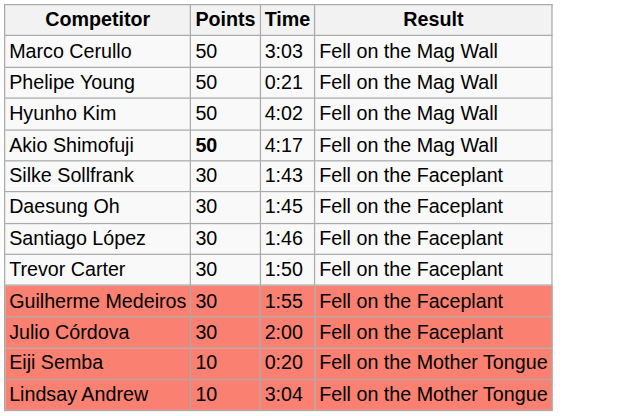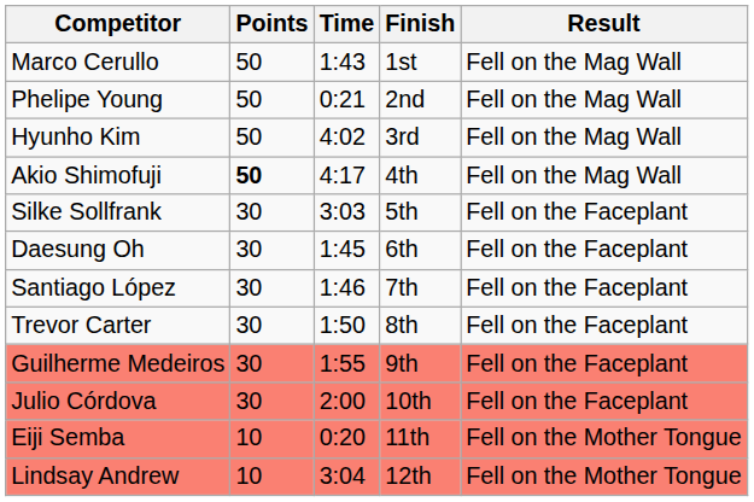+ column: Finish | 1st | 2nd | 3rd | 4th | 5th | 6th | 7th | 8th | 9th | 10th | 11th | 12th
Marco Cerullo | Time: 3:03 -> 1:43
Silke Sollfrank | Time: 1:43 -> 3:03
